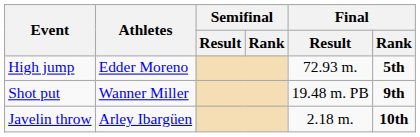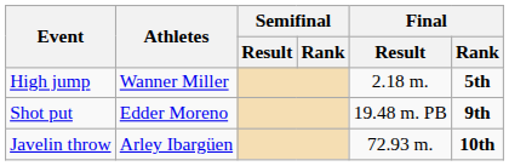High jump | Athletes: Edder Moreno -> Wanner Miller
High jump | Final / Result: 72.93 m. -> 2.18 m.
Shot put | Athletes: Wanner Miller -> Edder Moreno
Javelin throw | Final / Result: 2.18 m. -> 72.93 m.
